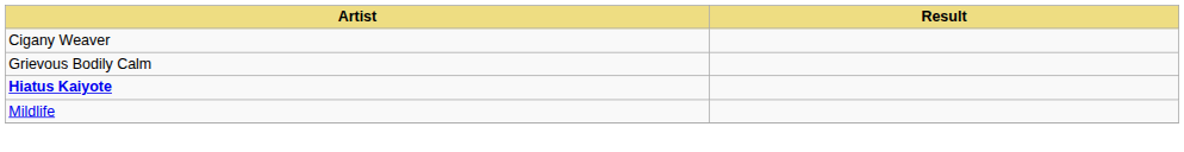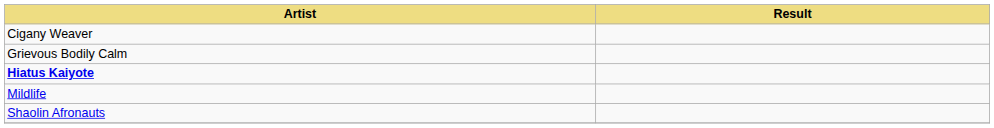+ row: Shaolin Afronauts
